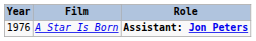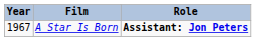A Star Is Born | Year: 1976 -> 1967
